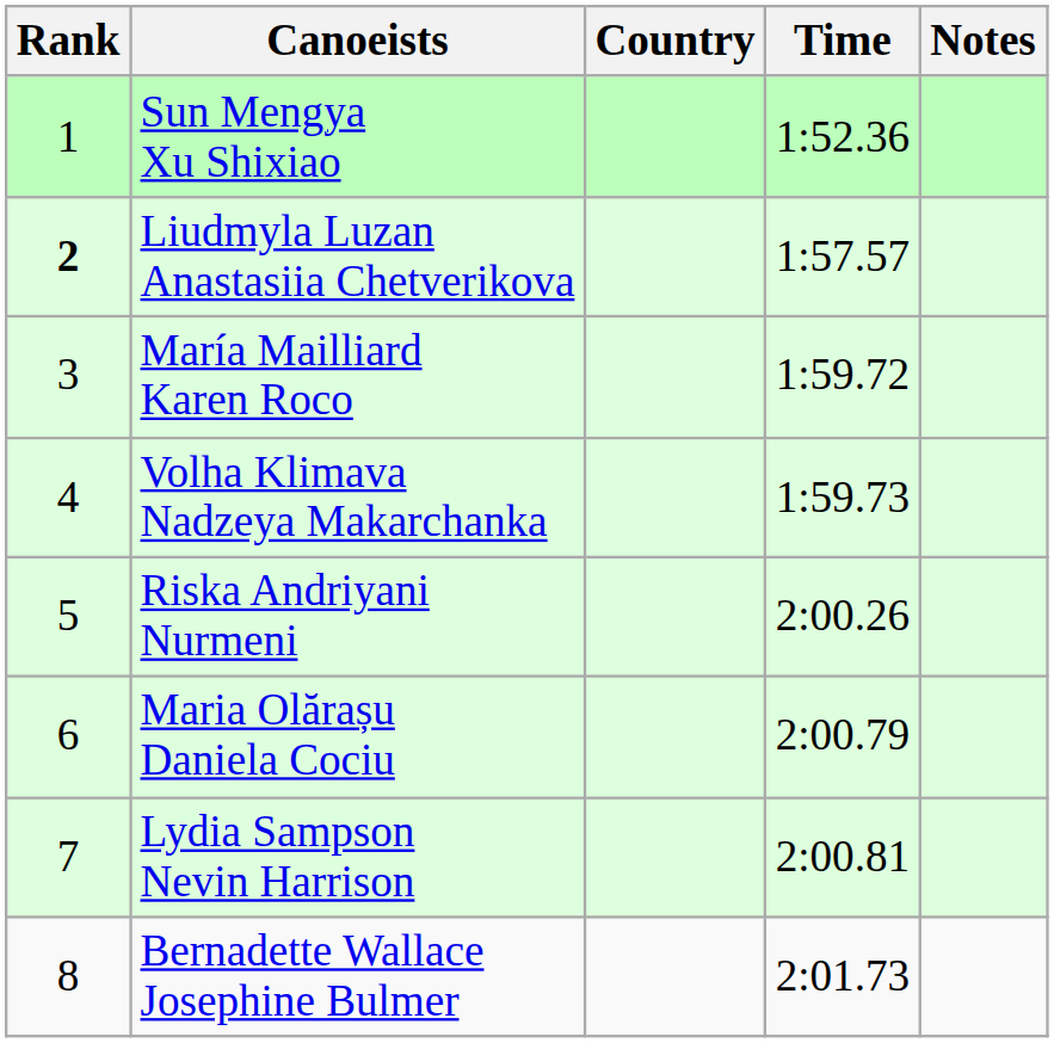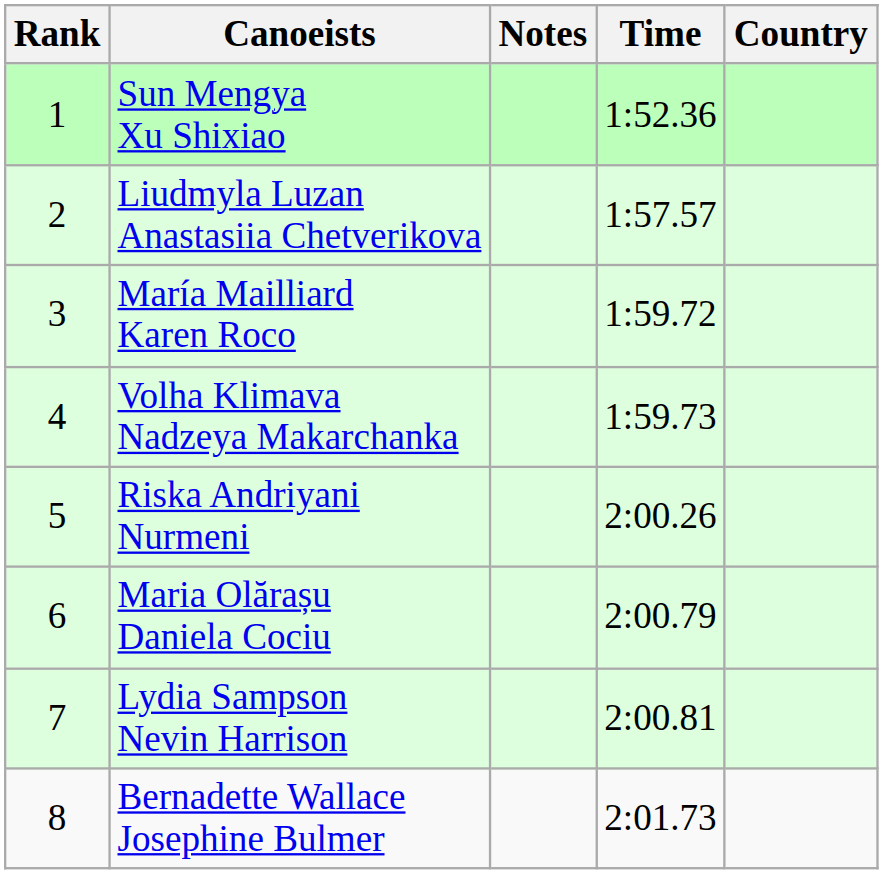columns swapped: Country <-> Notes
Liudmyla Luzan Anastasiia Chetverikova | Rank: bold -> normal
